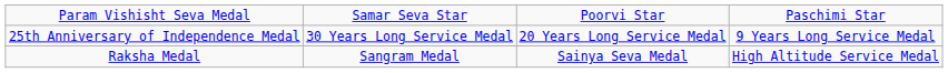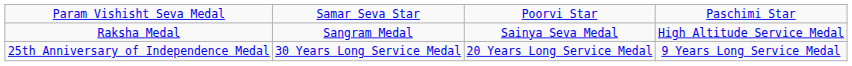rows swapped: Raksha Medal <-> 25th Anniversary of Independence Medal
